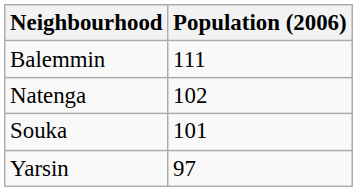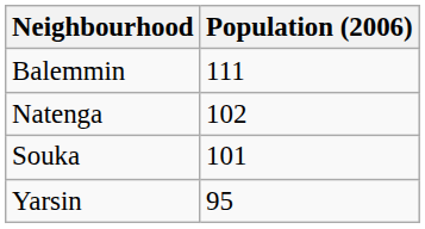Yarsin | Population (2006): 97 -> 95
